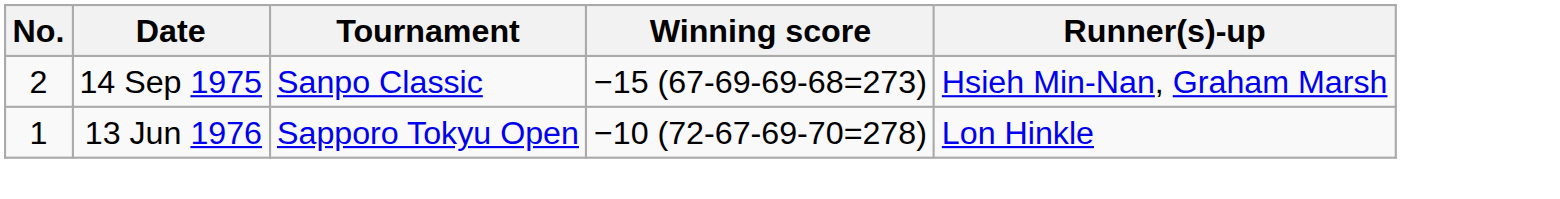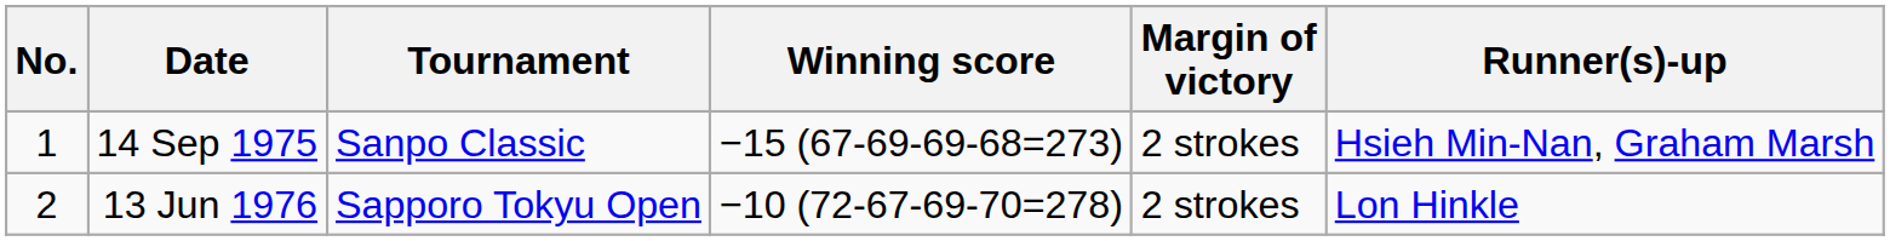+ column: Margin of victory | 2 strokes | 2 strokes
14 Sep 1975 | No.: 2 -> 1
13 Jun 1976 | No.: 1 -> 2
